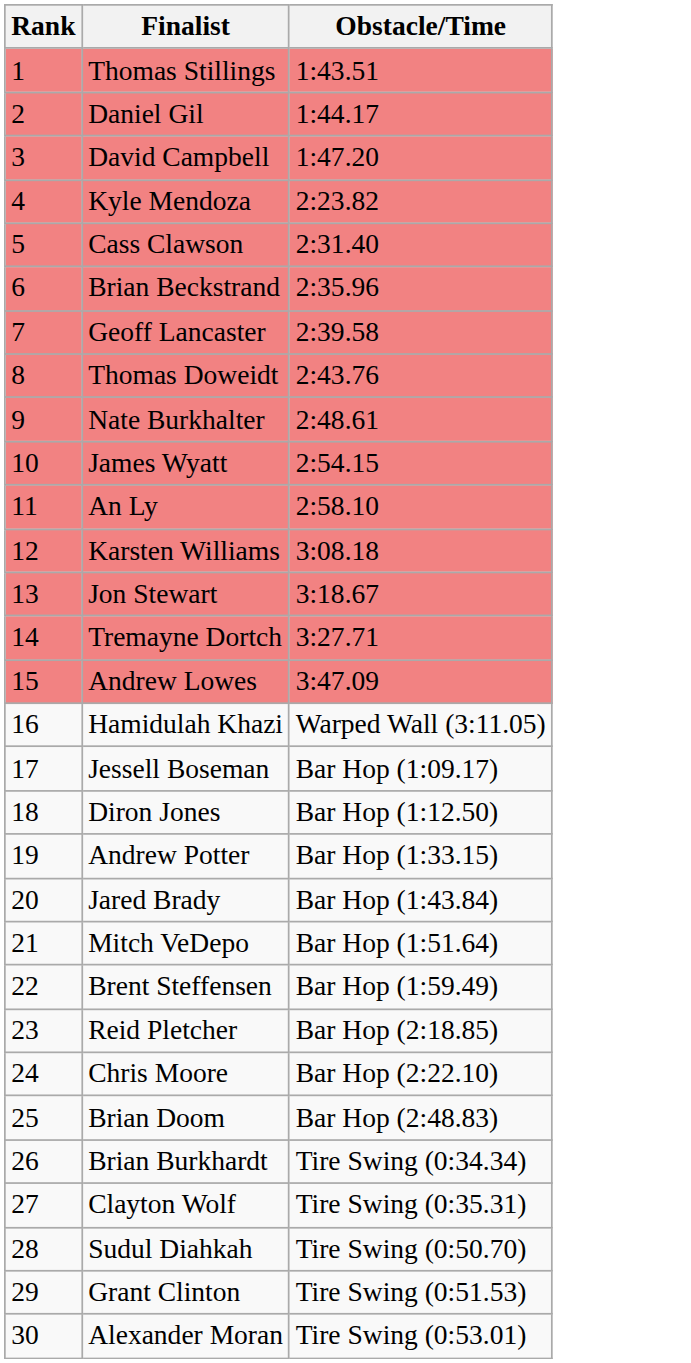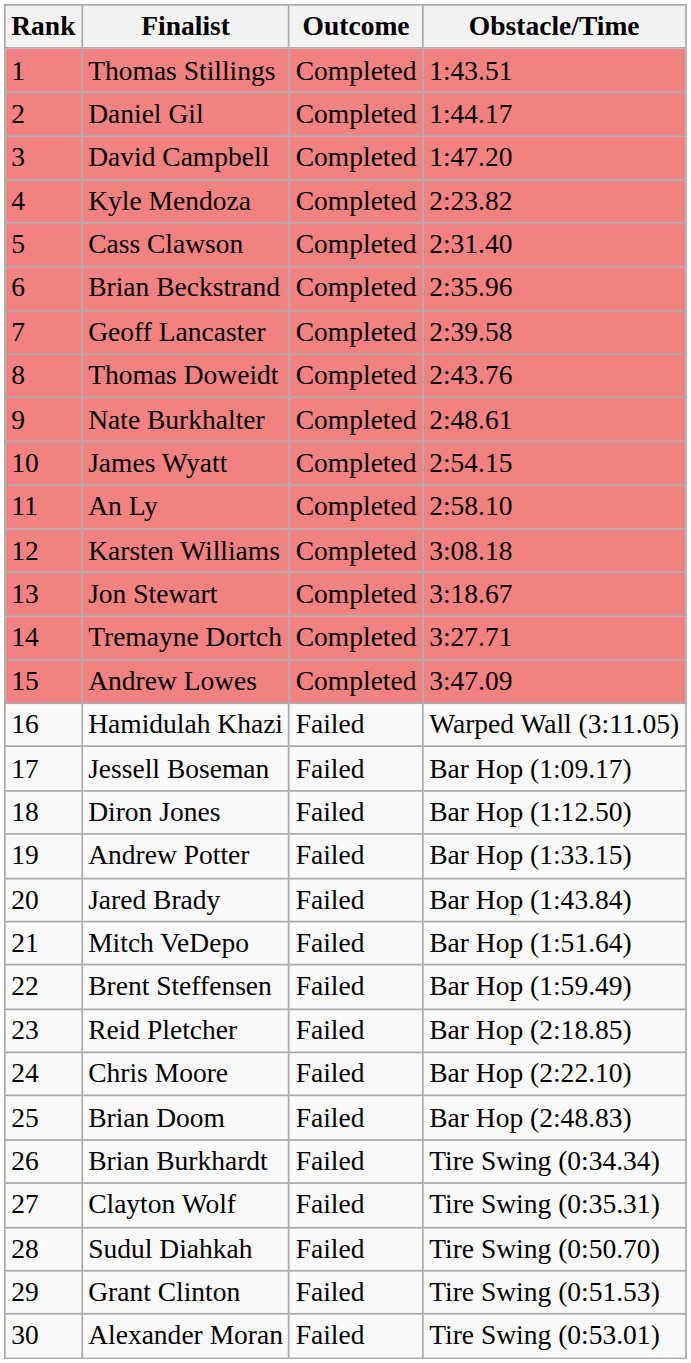+ column: Outcome | Completed | Completed | Completed | Completed | Completed | Completed | Completed | Completed | Completed | Completed | Completed | Completed | Completed | Completed | Completed | Failed | Failed | Failed | Failed | Failed | Failed | Failed | Failed | Failed | Failed | Failed | Failed | Failed | Failed | Failed
